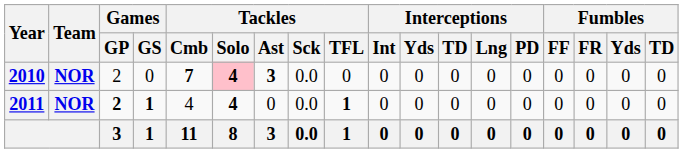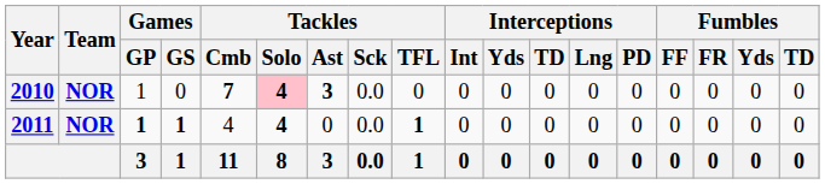2010 | Games / GP: 2 -> 1
2011 | Games / GP: 2 -> 1
